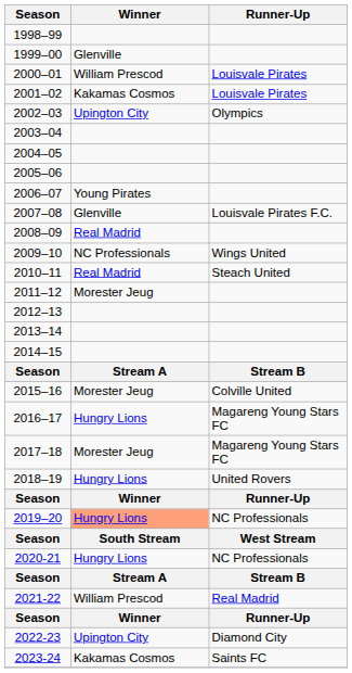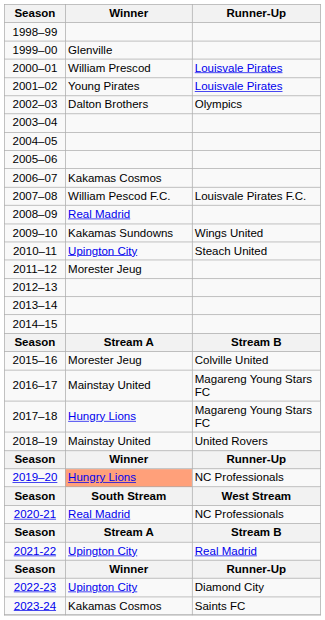2001–02 | Winner: Kakamas Cosmos -> Young Pirates
2002–03 | Winner: Upington City -> Dalton Brothers
2006–07 | Winner: Young Pirates -> Kakamas Cosmos
2007–08 | Winner: Glenville -> William Pescod F.C.
2009–10 | Winner: NC Professionals -> Kakamas Sundowns
2010–11 | Winner: Real Madrid -> Upington City
2016–17 | Winner: Hungry Lions -> Mainstay United
2017–18 | Winner: Morester Jeug -> Hungry Lions
2018–19 | Winner: Hungry Lions -> Mainstay United
2020-21 | Winner: Hungry Lions -> Real Madrid
2021-22 | Winner: William Prescod -> Upington City
